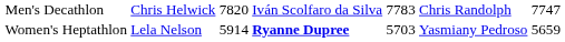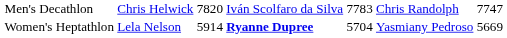Women's Heptathlon | column 5: 5703 -> 5704
Women's Heptathlon | column 7: 5659 -> 5669
